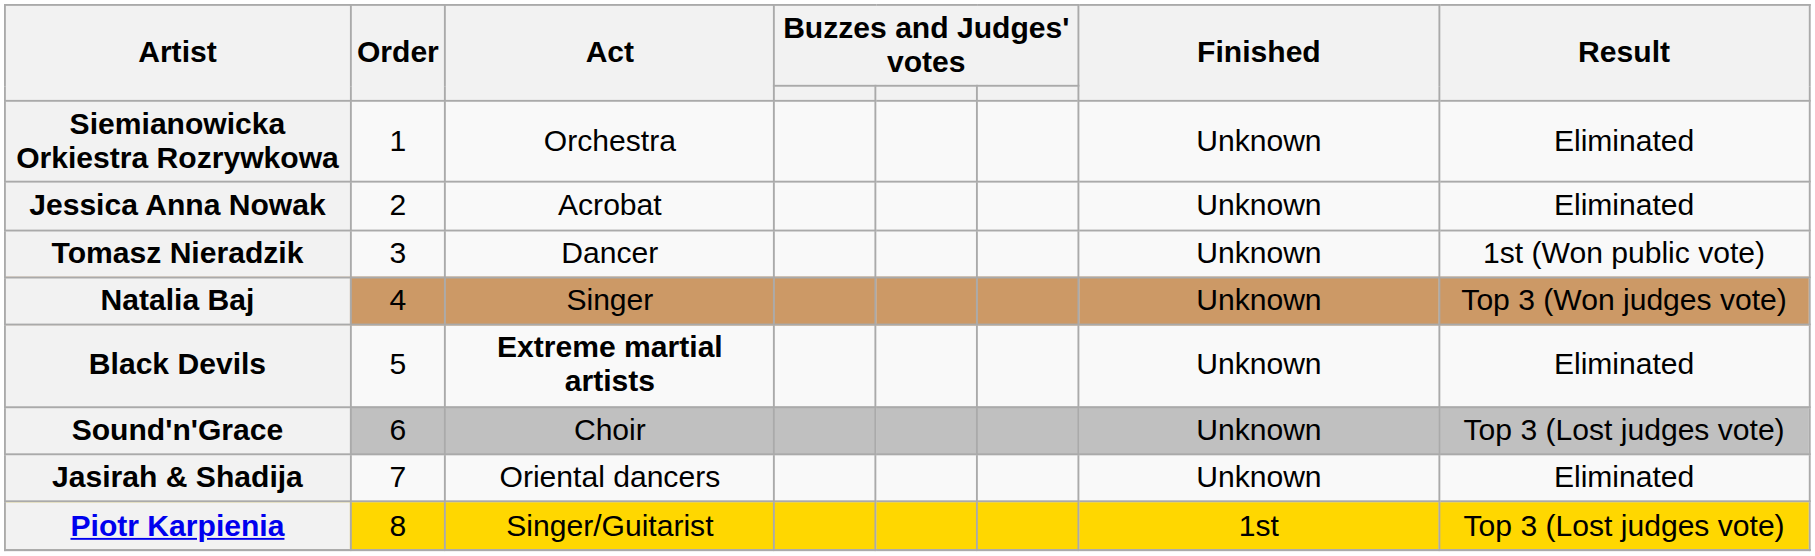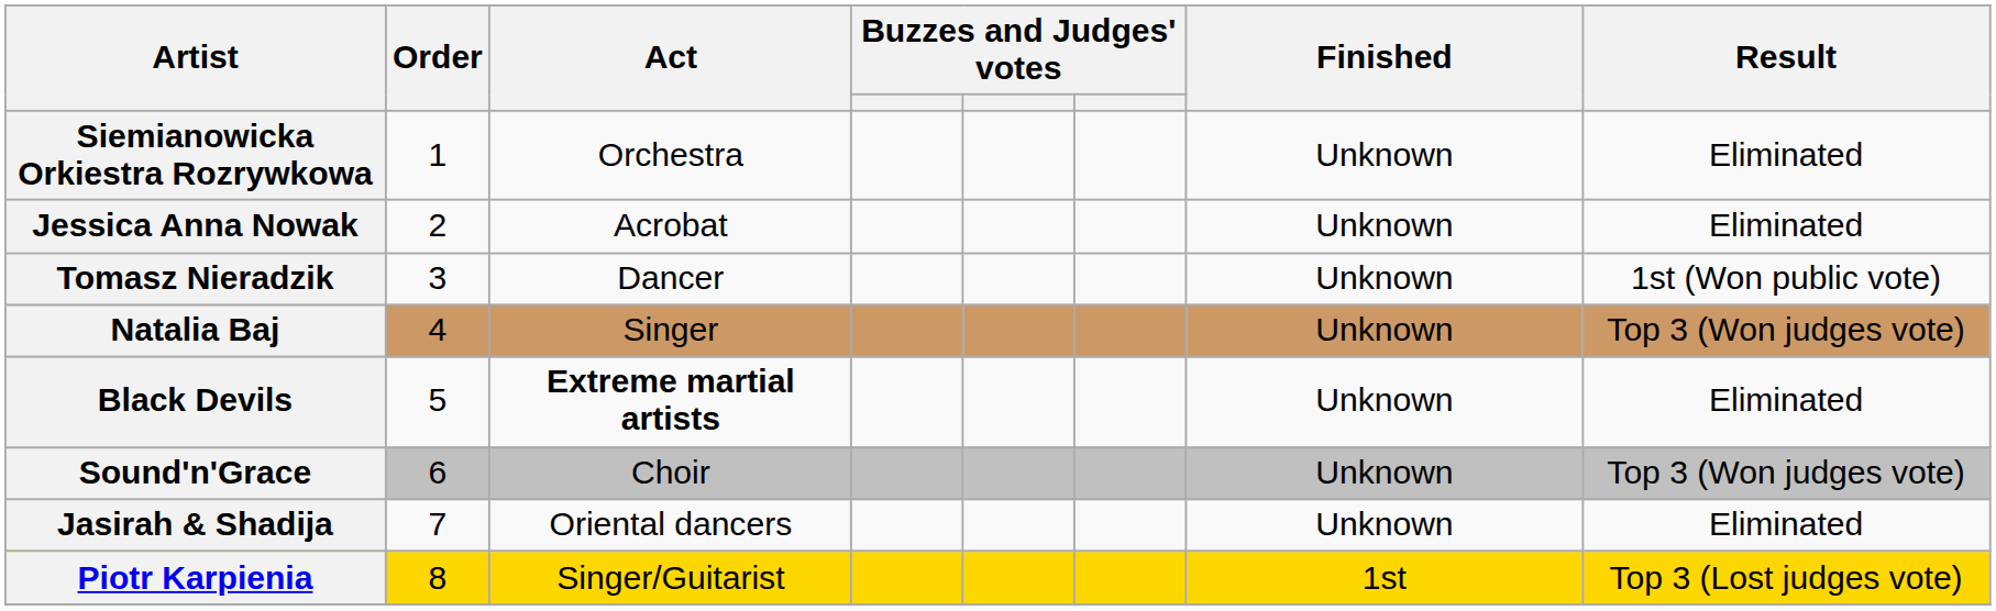Sound'n'Grace | Result: Top 3 (Lost judges vote) -> Top 3 (Won judges vote)
